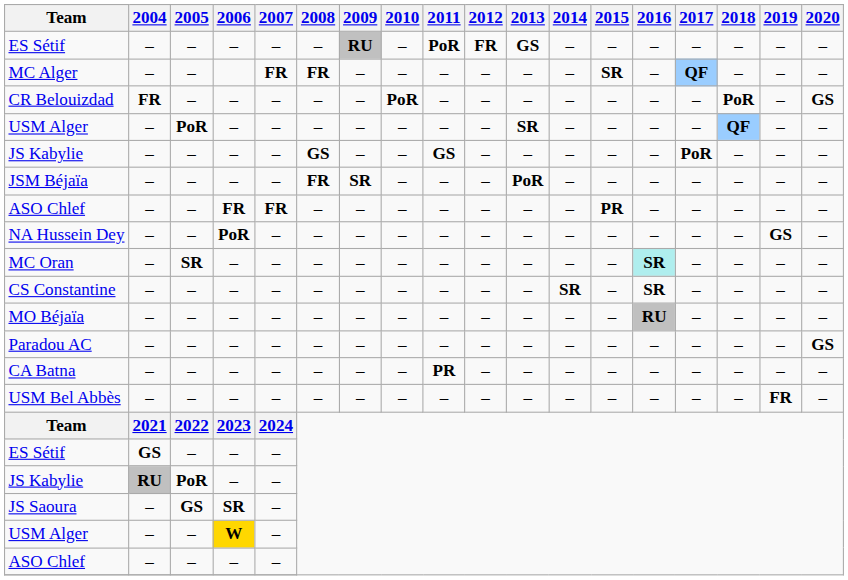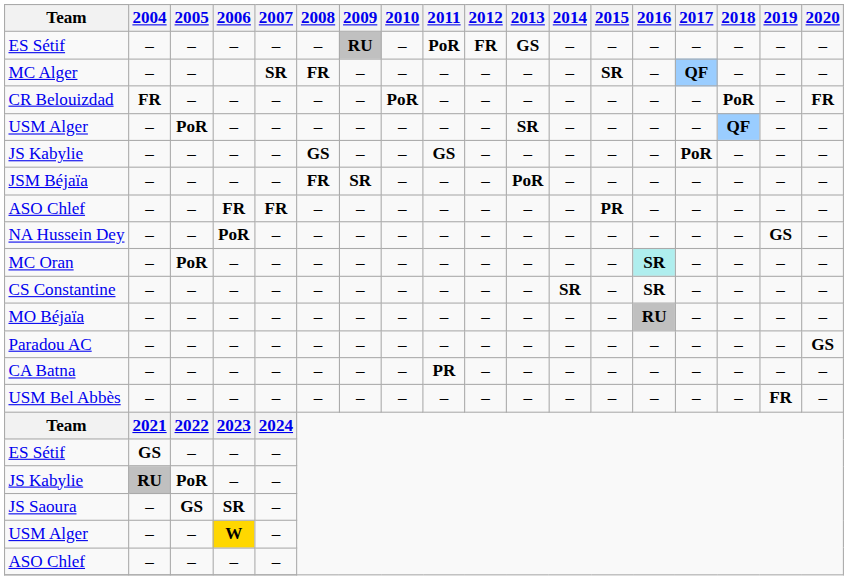MC Alger | 2007: FR -> SR
CR Belouizdad | 2020: GS -> FR
MC Oran | 2005: SR -> PoR
